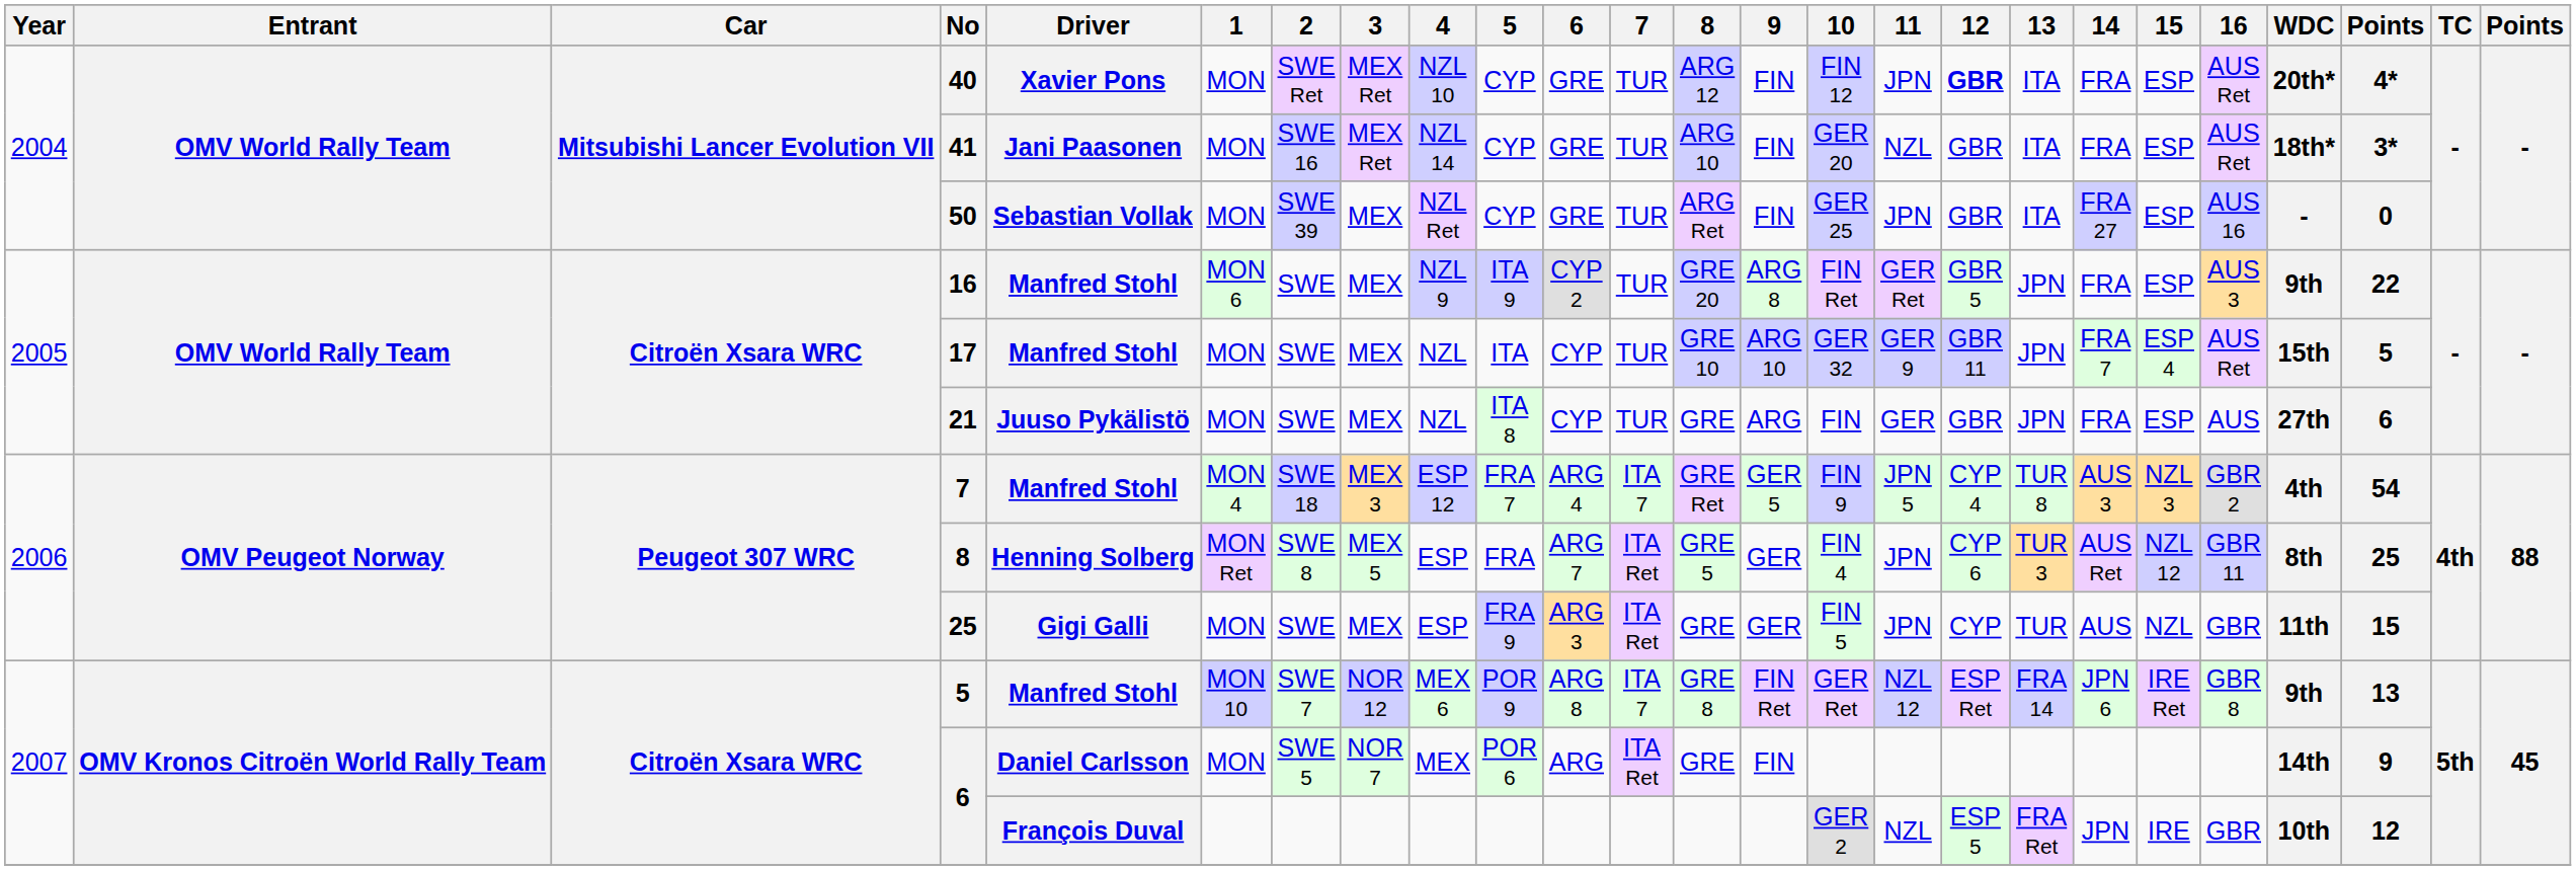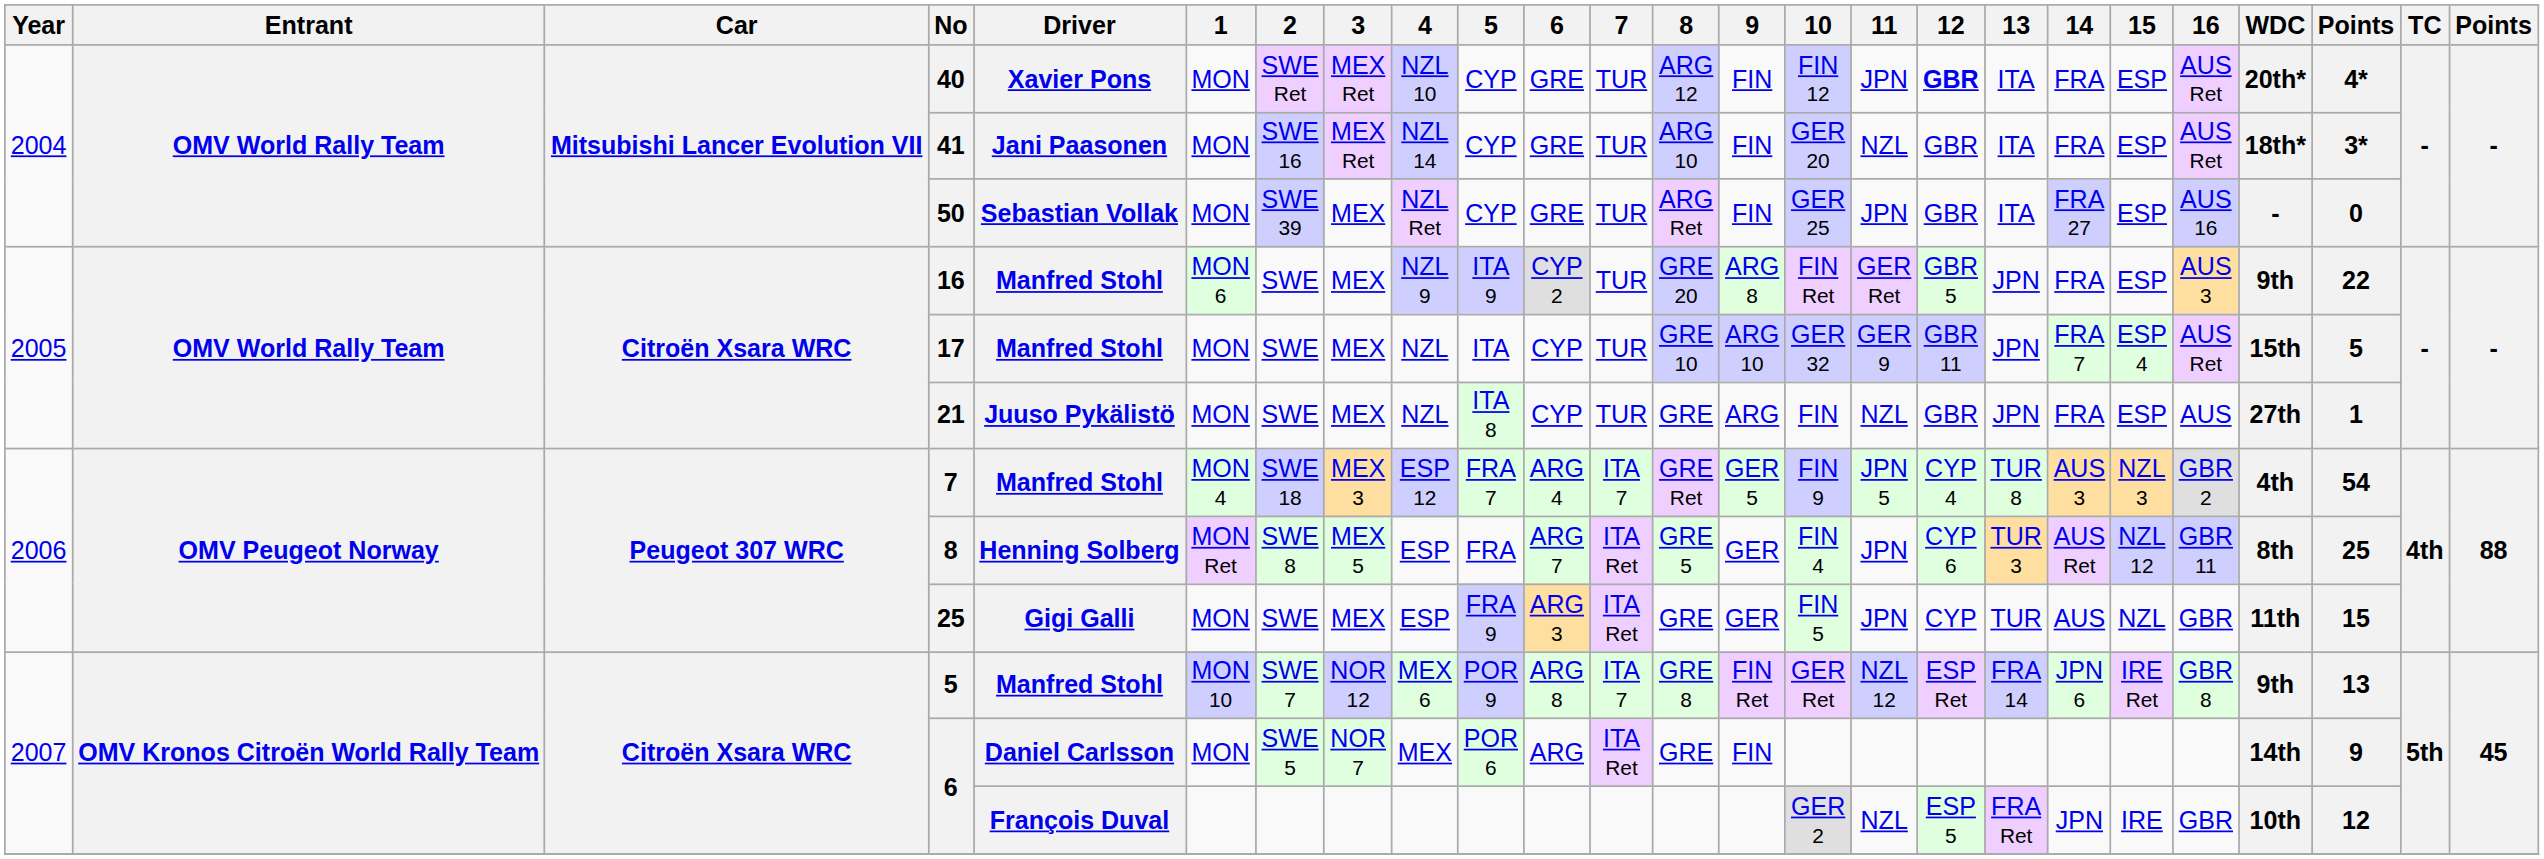21 | 11: GER -> NZL
21 | column 23: 6 -> 1
